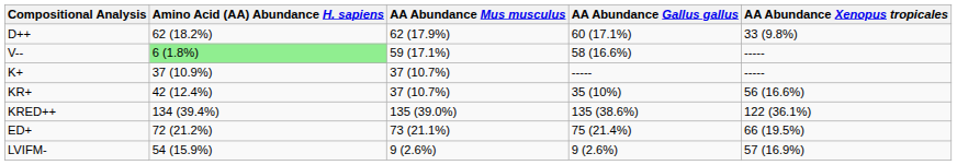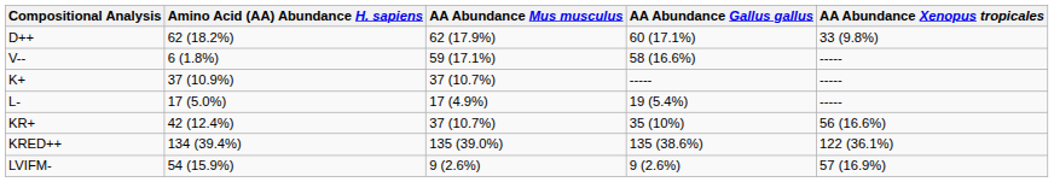V-- | Amino Acid (AA) Abundance H. sapiens: lightgreen background -> no background
+ row: L- | 17 (5.0%) | 17 (4.9%) | 19 (5.4%) | -----
- row: ED+ | 72 (21.2%) | 73 (21.1%) | 75 (21.4%) | 66 (19.5%)
